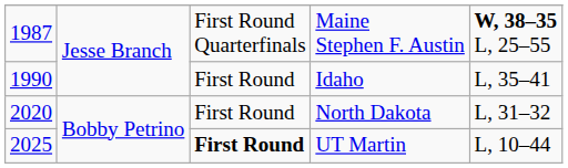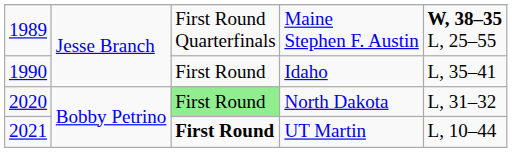Maine Stephen F. Austin | column 1: 1987 -> 1989
North Dakota | column 3: no background -> lightgreen background
UT Martin | column 1: 2025 -> 2021
